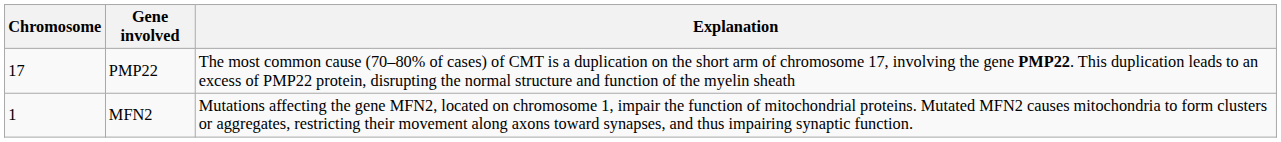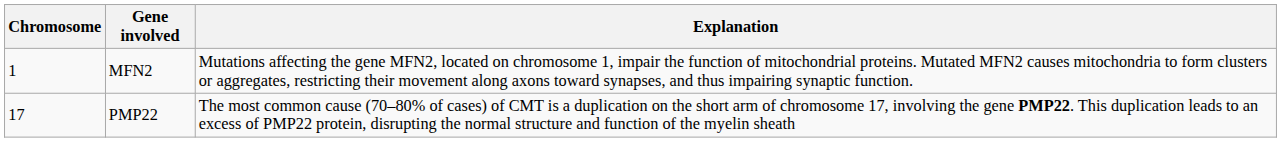rows swapped: PMP22 <-> MFN2
